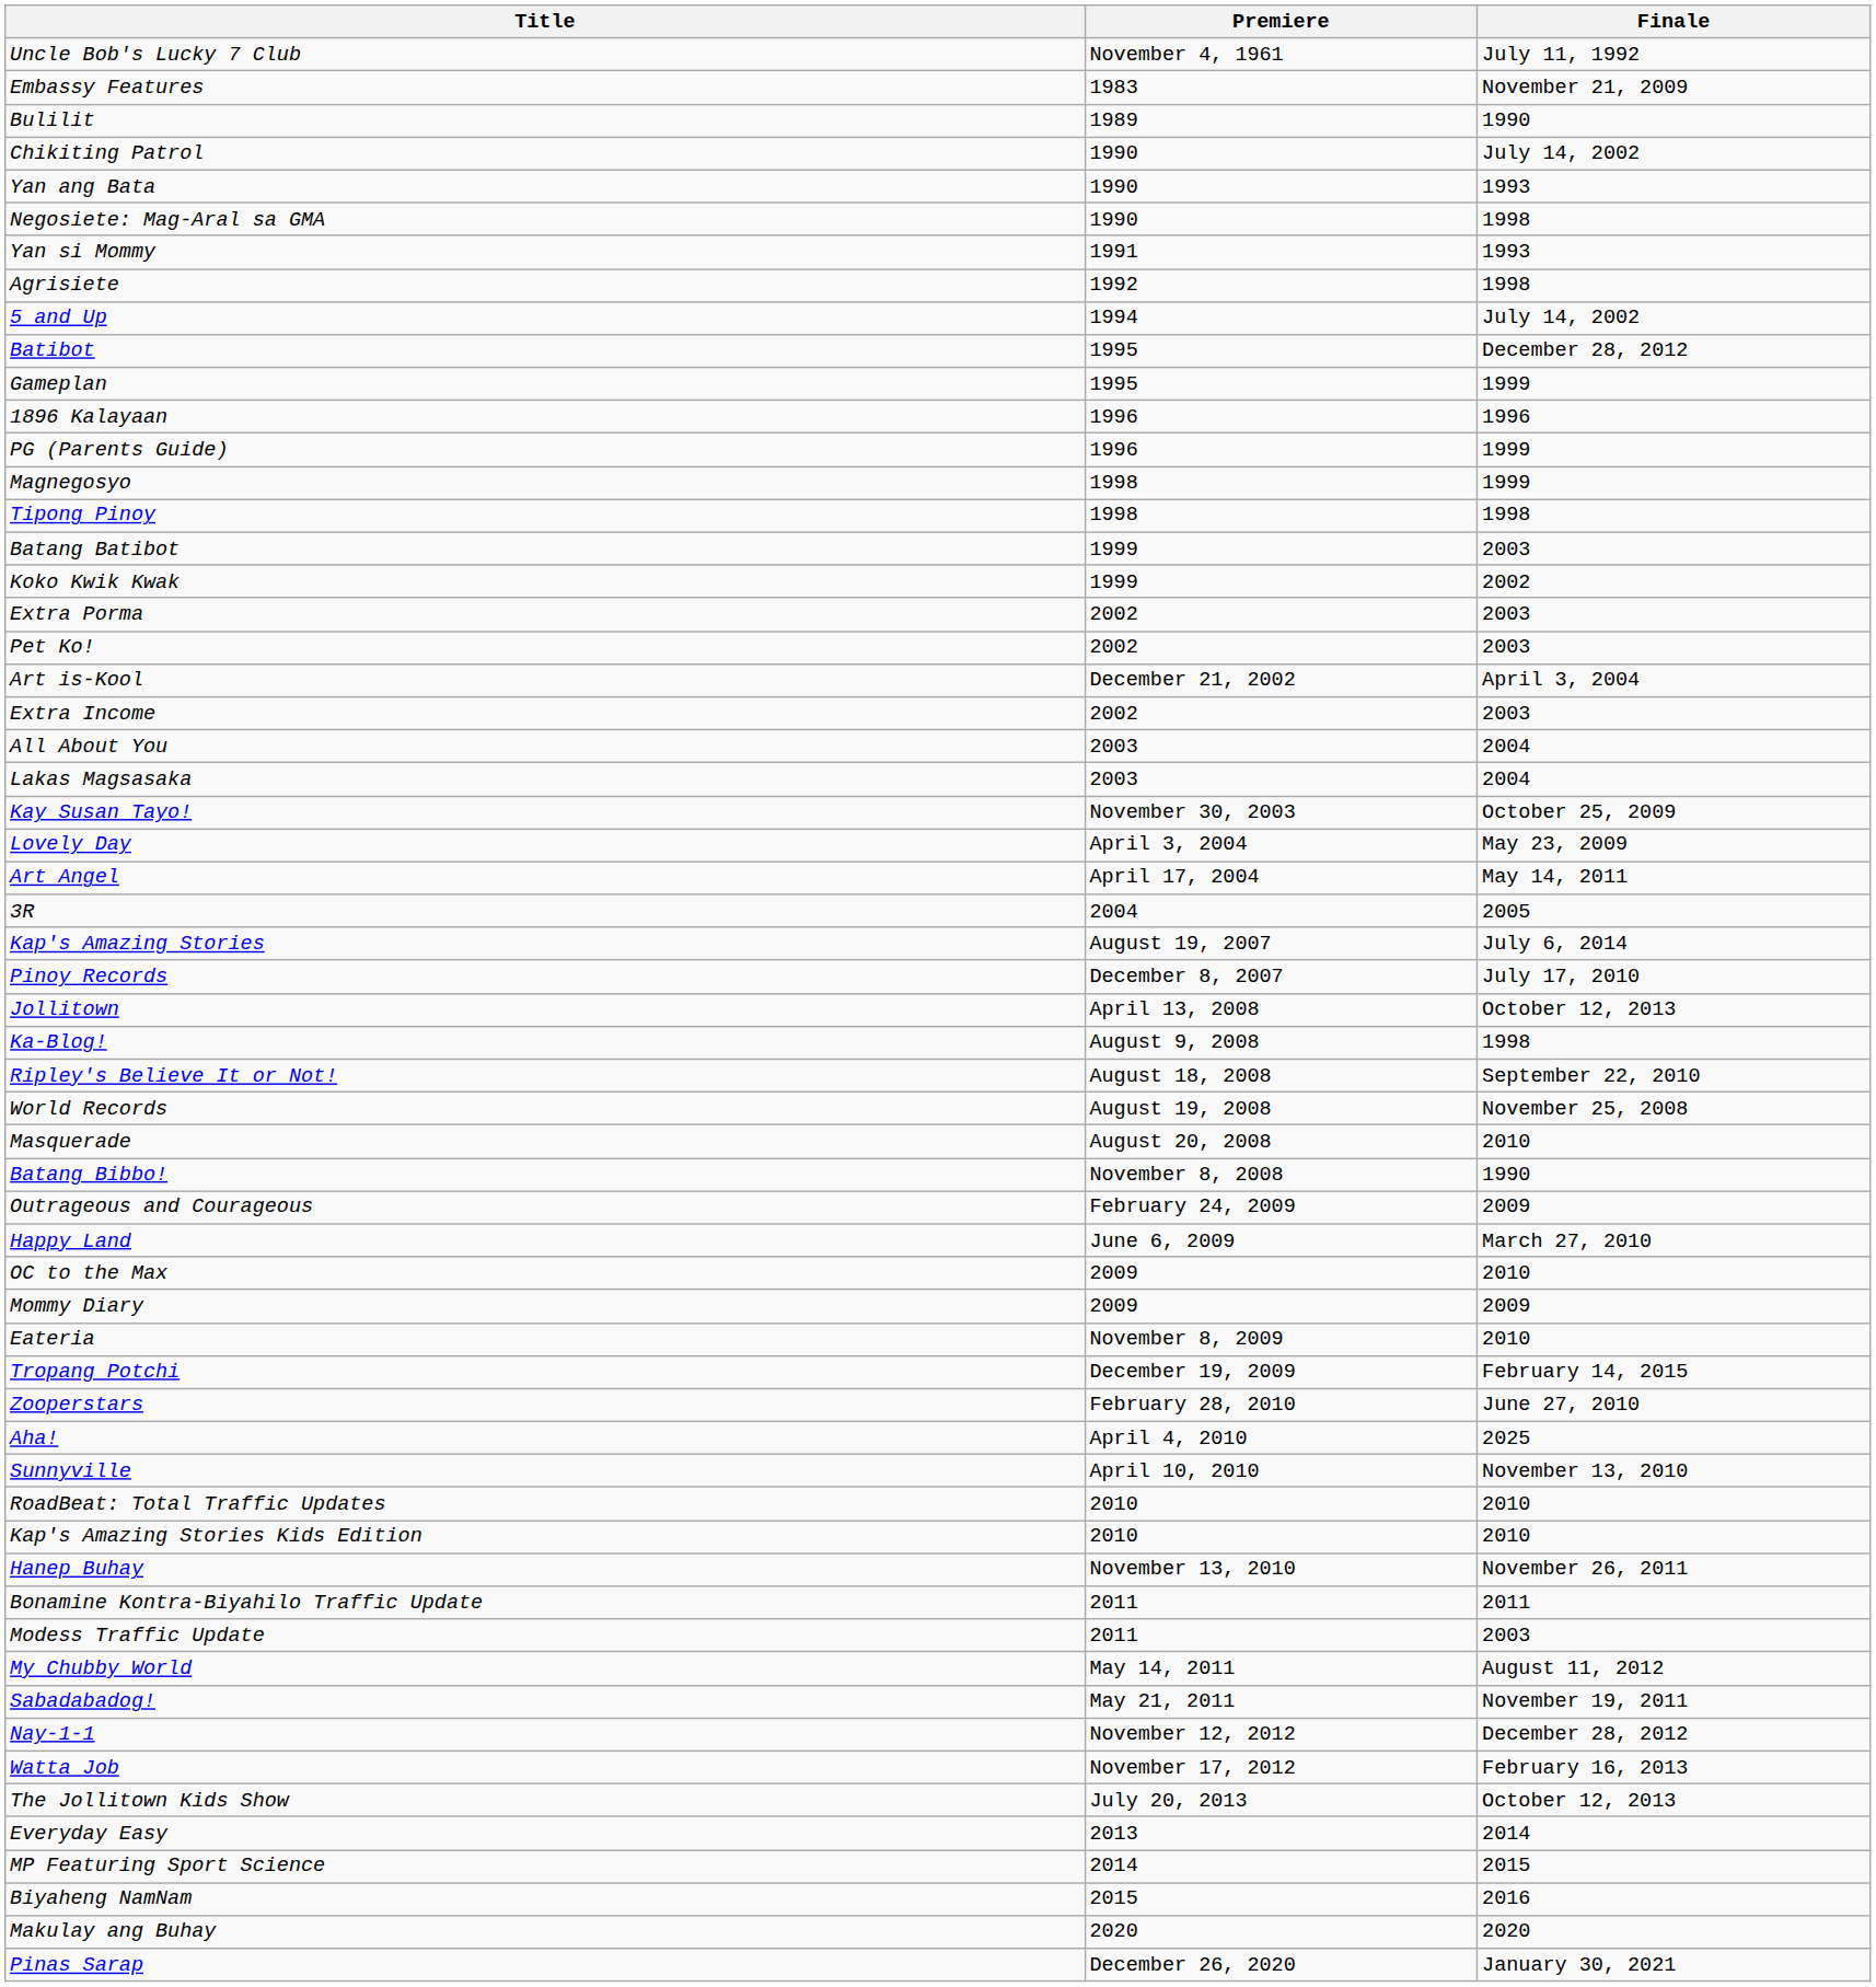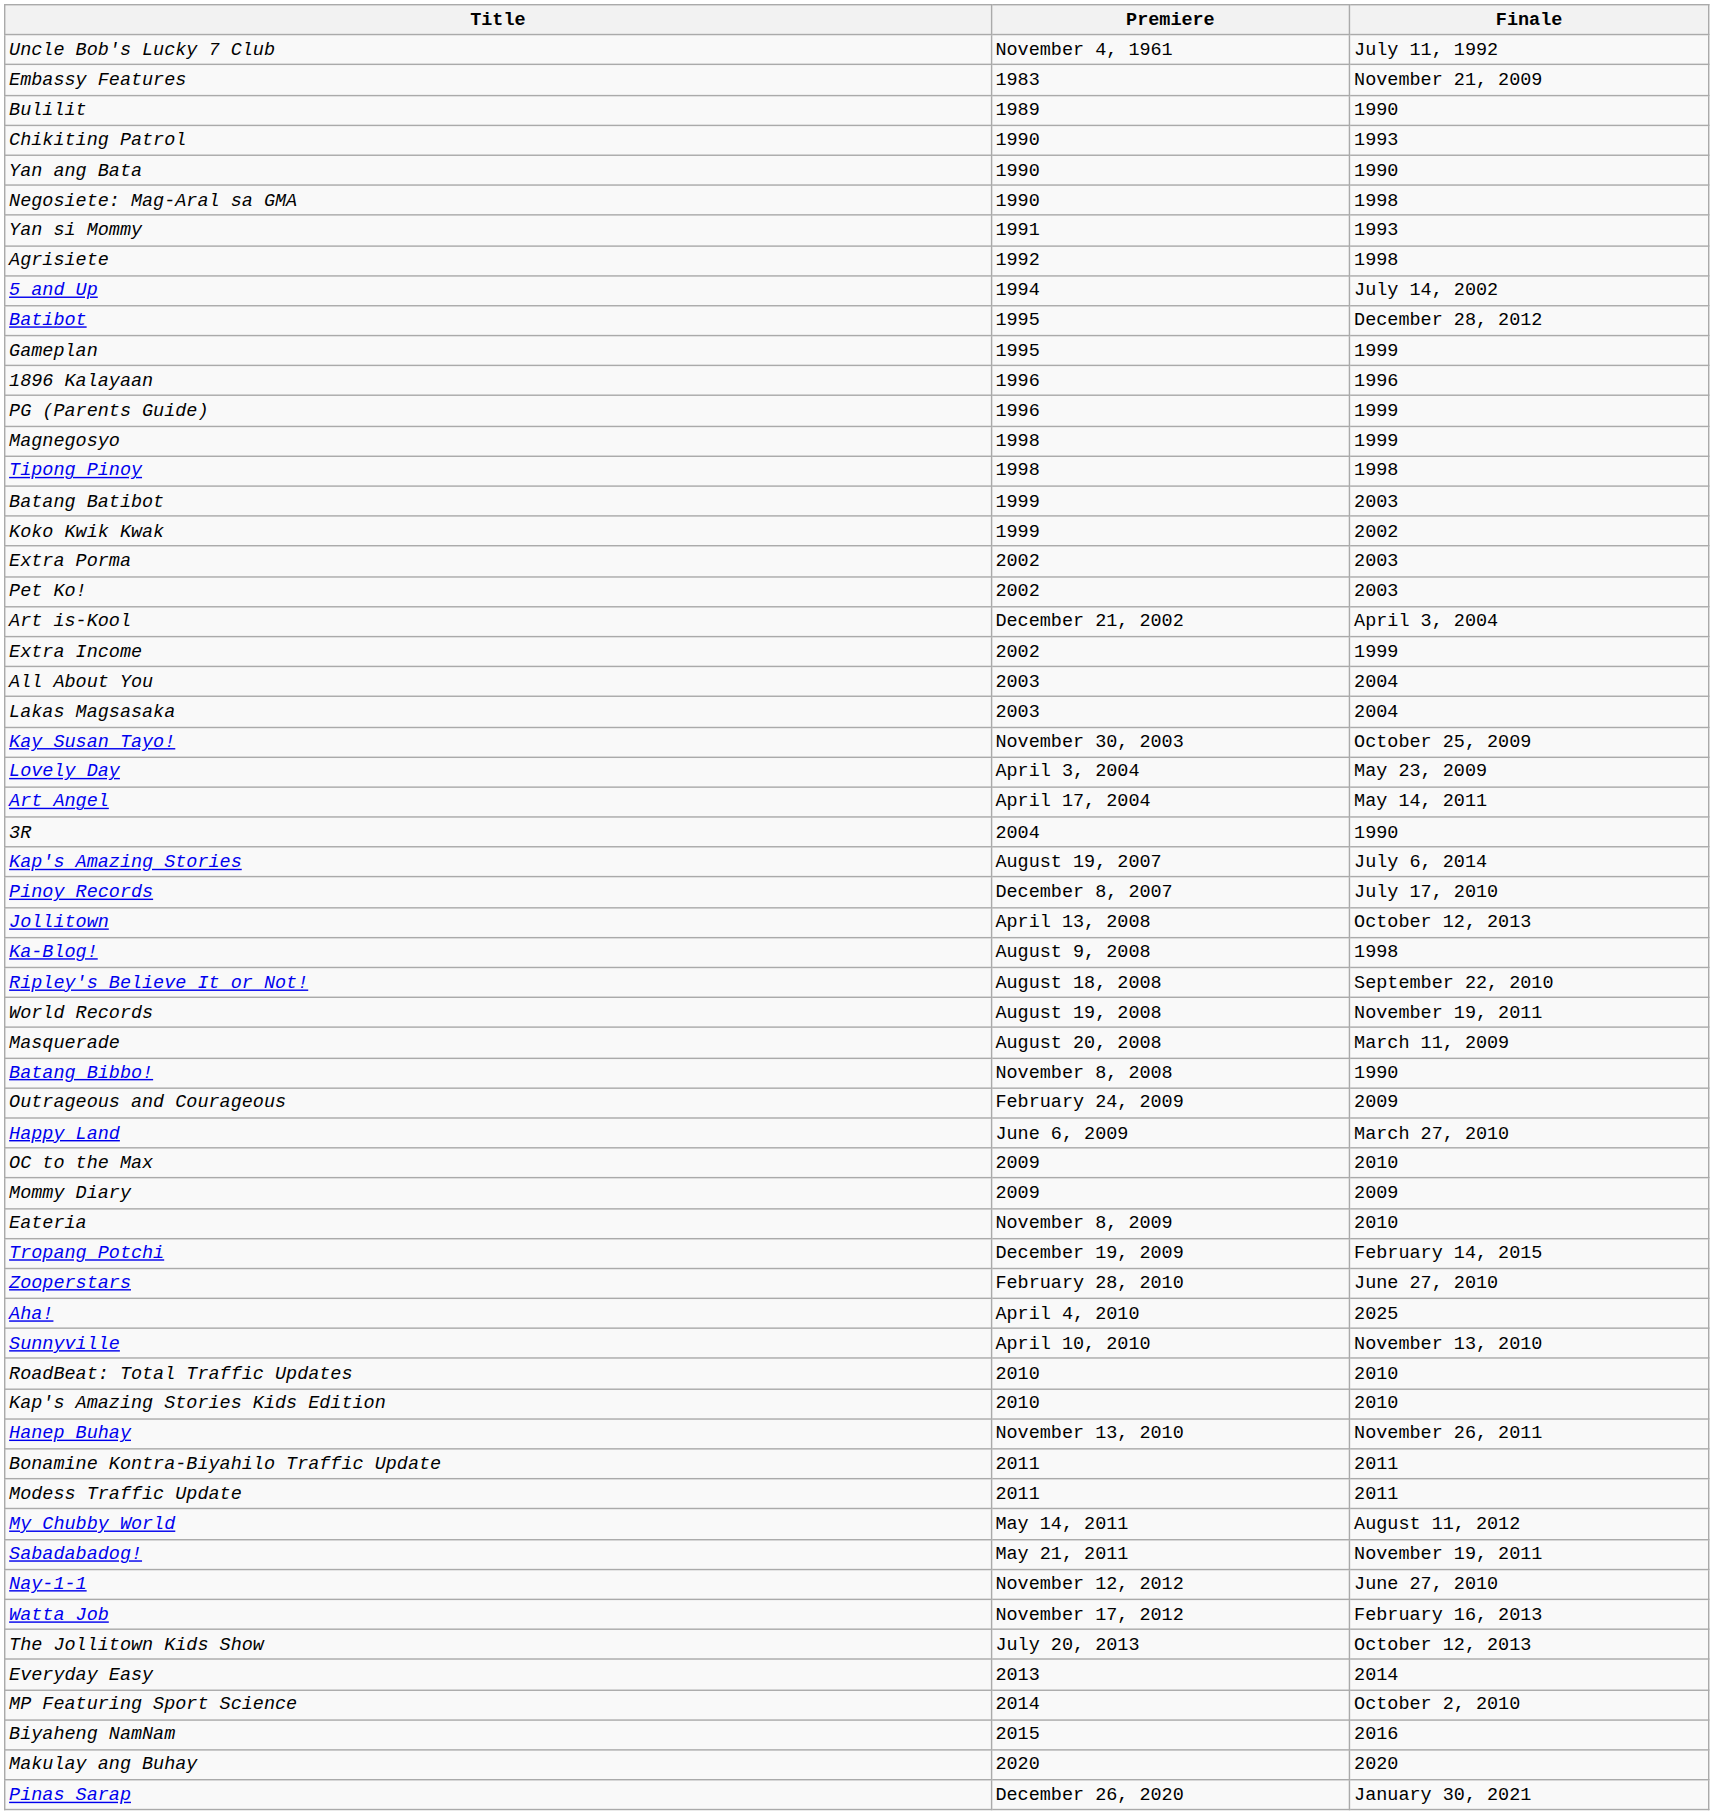Chikiting Patrol | Finale: July 14, 2002 -> 1993
Yan ang Bata | Finale: 1993 -> 1990
Extra Income | Finale: 2003 -> 1999
3R | Finale: 2005 -> 1990
World Records | Finale: November 25, 2008 -> November 19, 2011
Masquerade | Finale: 2010 -> March 11, 2009
Modess Traffic Update | Finale: 2003 -> 2011
Nay-1-1 | Finale: December 28, 2012 -> June 27, 2010
MP Featuring Sport Science | Finale: 2015 -> October 2, 2010
